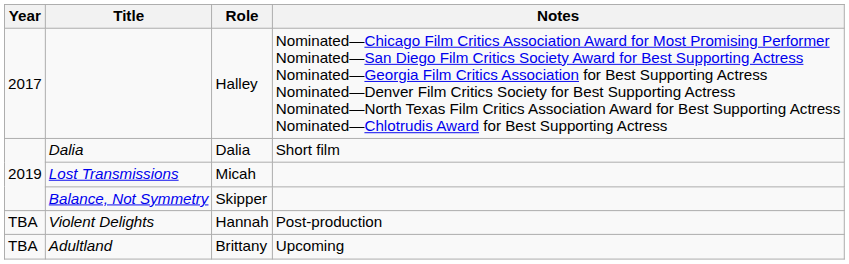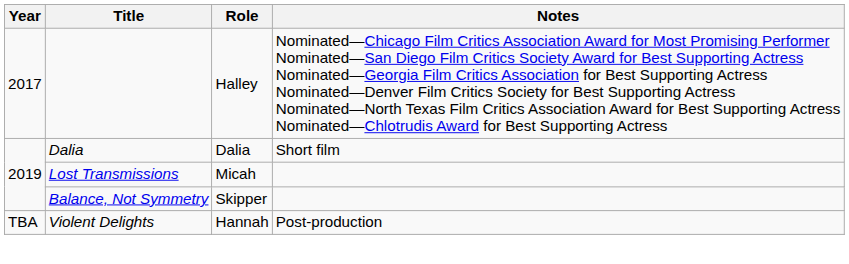- row: TBA | Adultland | Brittany | Upcoming
